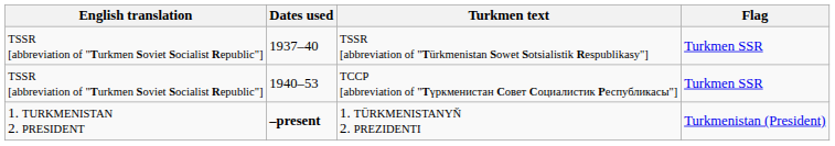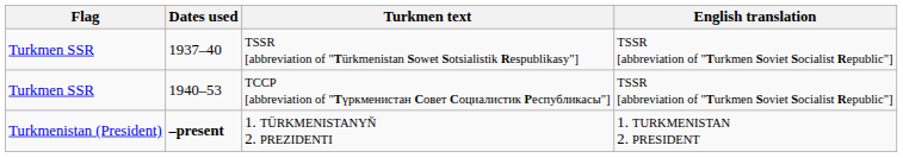columns swapped: Flag <-> English translation
